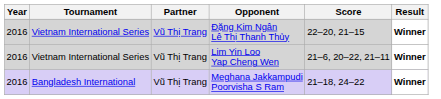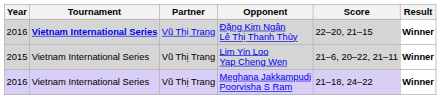Đặng Kim Ngân Lê Thị Thanh Thủy | Tournament: normal -> bold
Lim Yin Loo Yap Cheng Wen | Year: 2016 -> 2015
Meghana Jakkampudi Poorvisha S Ram | Tournament: Bangladesh International -> Vietnam International Series
